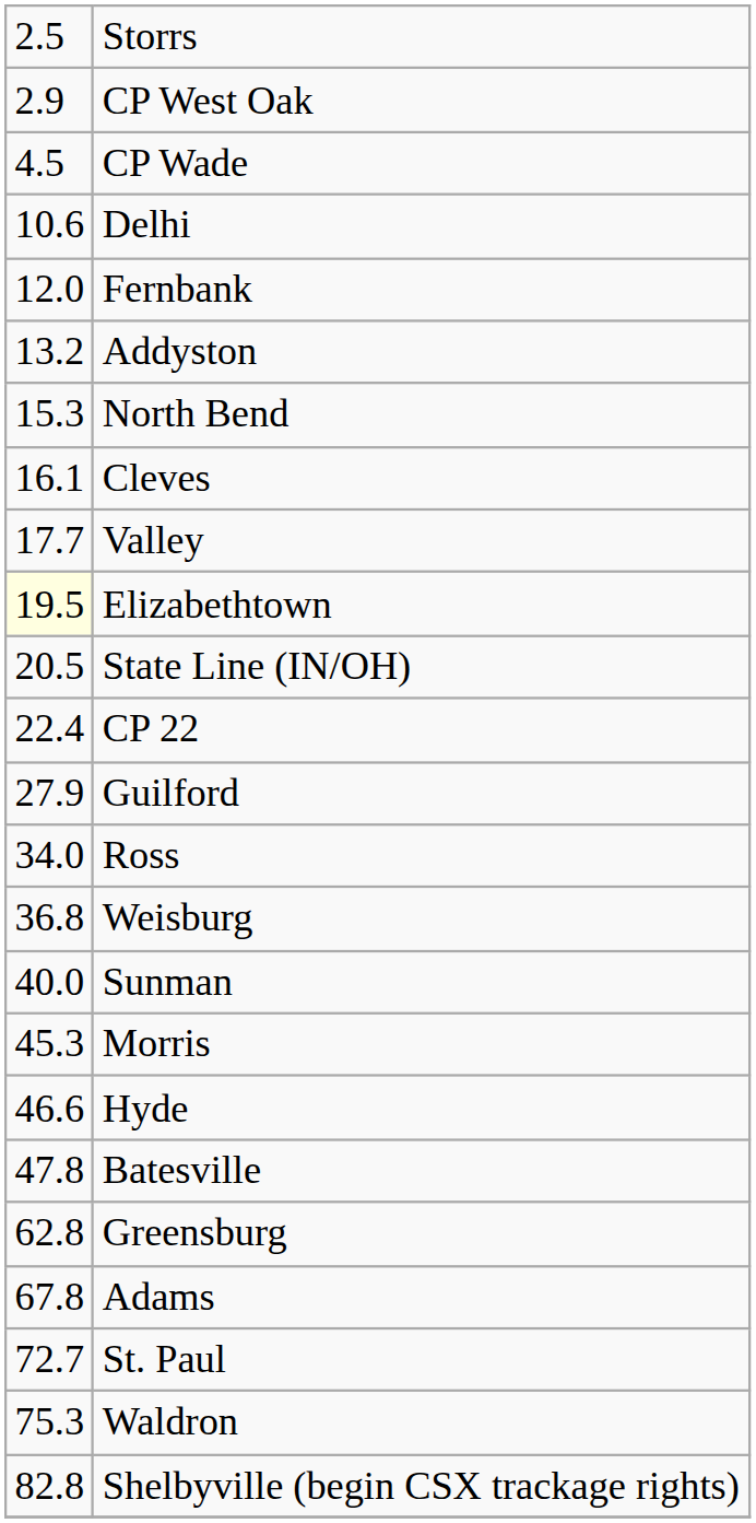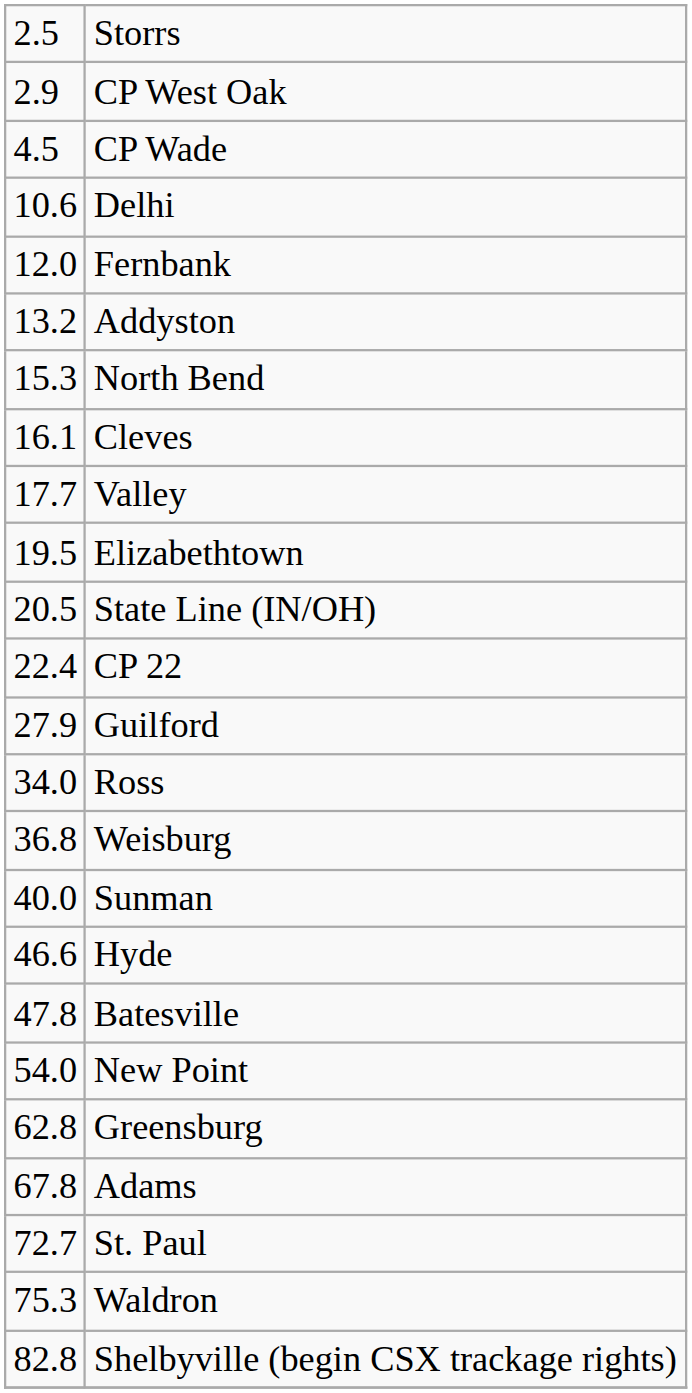Elizabethtown | column 1: lightyellow background -> no background
- row: 45.3 | Morris
+ row: 54.0 | New Point
